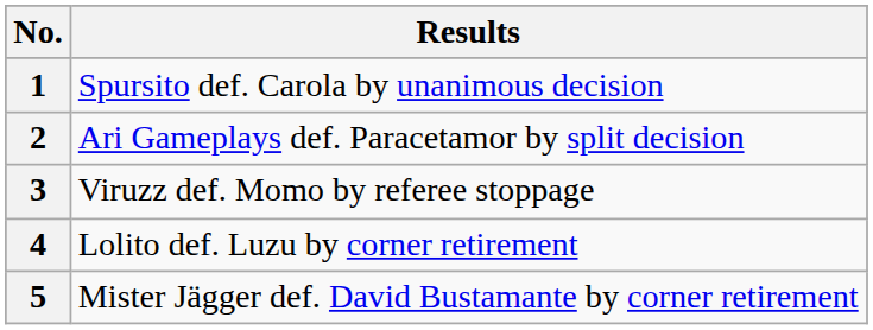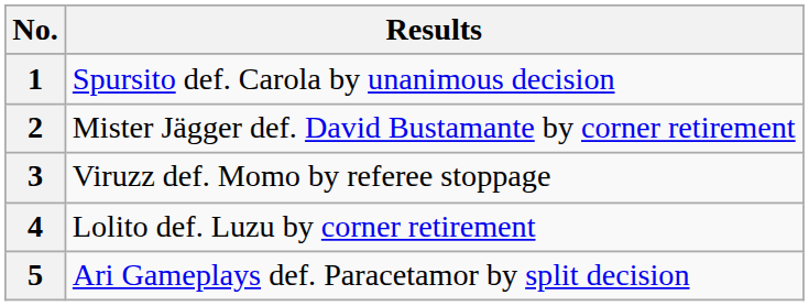2 | Results: Ari Gameplays def. Paracetamor by split decision -> Mister Jägger def. David Bustamante by corner retirement
5 | Results: Mister Jägger def. David Bustamante by corner retirement -> Ari Gameplays def. Paracetamor by split decision
